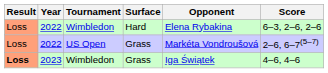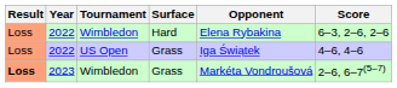2022 / US Open | Opponent: Markéta Vondroušová -> Iga Świątek
2022 / US Open | Score: 2–6, 6–7(5–7) -> 4–6, 4–6
2023 | Opponent: Iga Świątek -> Markéta Vondroušová
2023 | Score: 4–6, 4–6 -> 2–6, 6–7(5–7)
